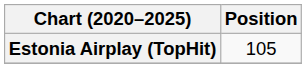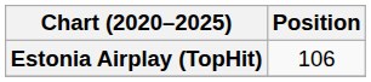Estonia Airplay (TopHit) | Position: 105 -> 106
